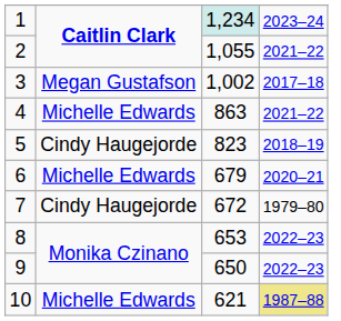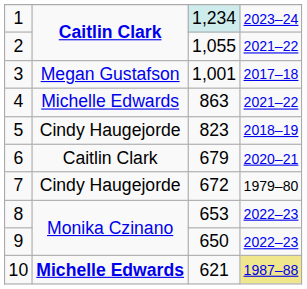3 | column 3: 1,002 -> 1,001
6 | column 2: Michelle Edwards -> Caitlin Clark
10 | column 2: normal -> bold
